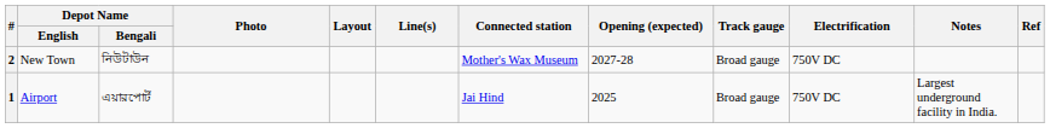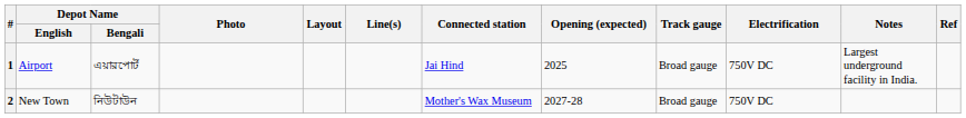rows swapped: 1 <-> 2
